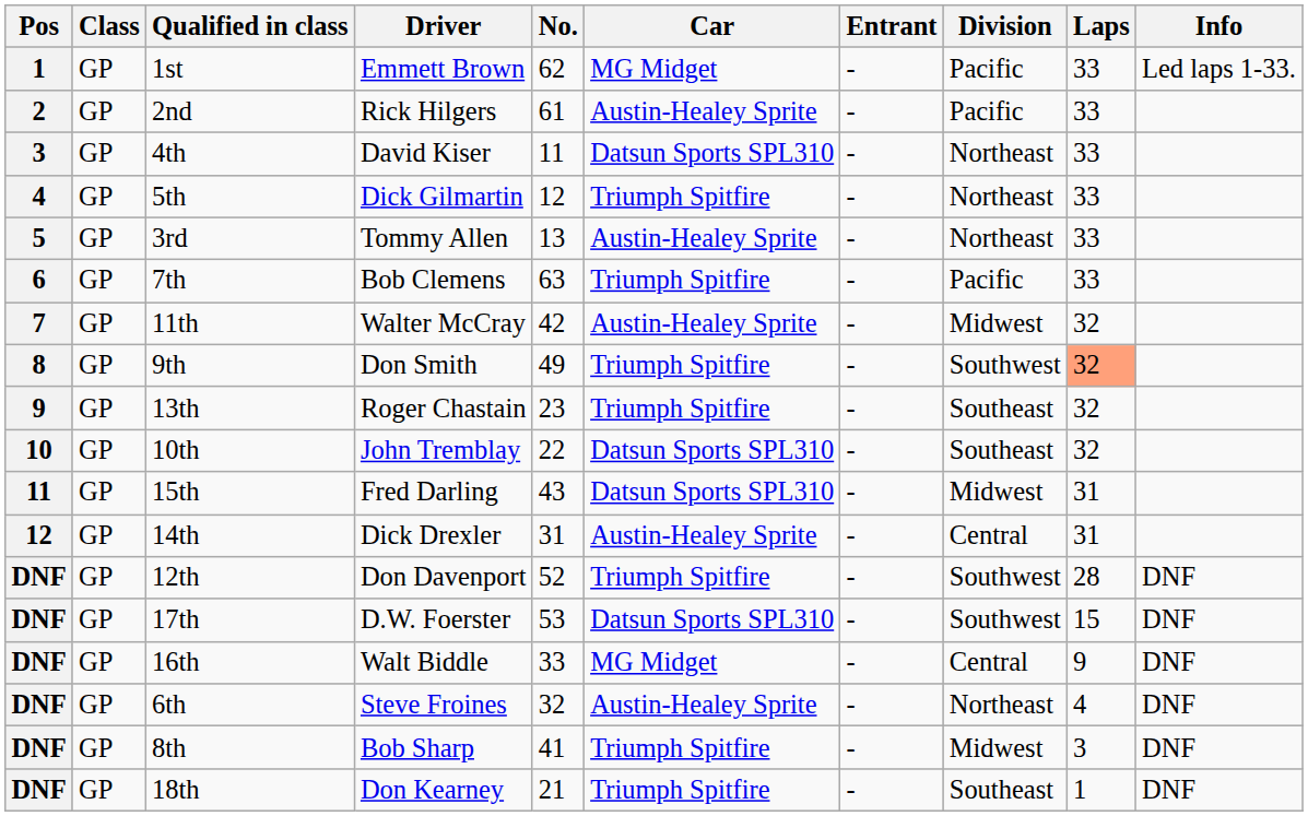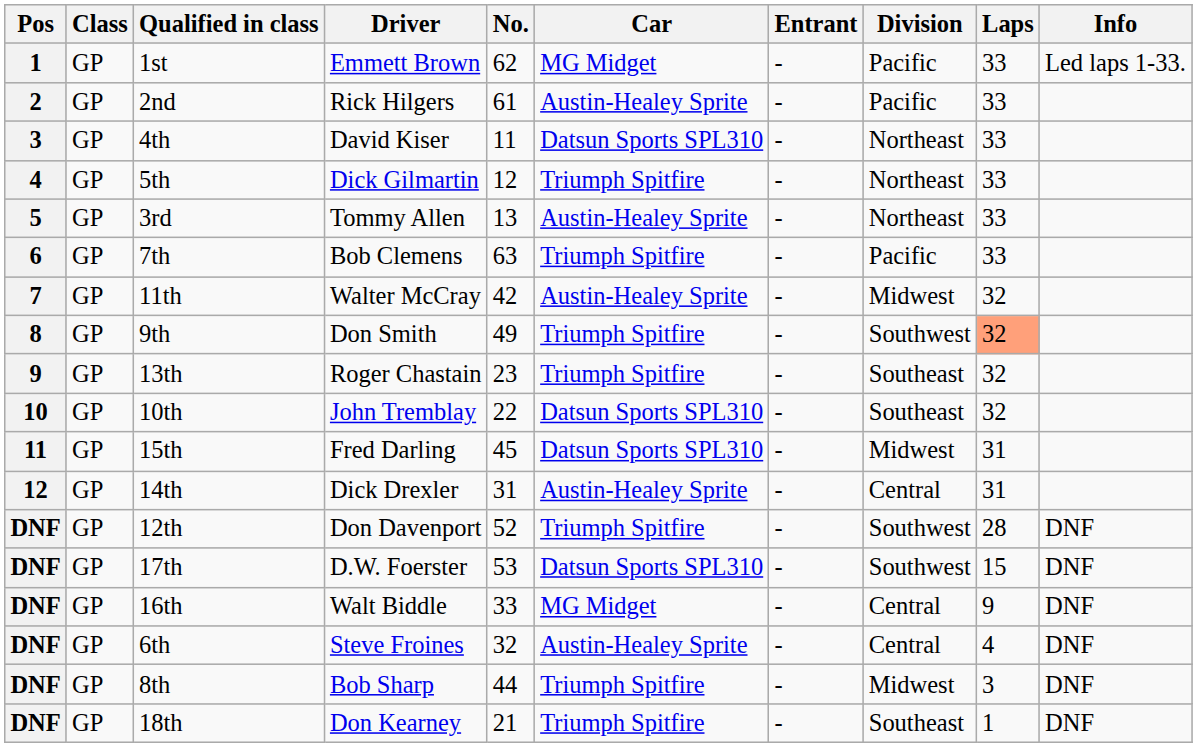15th | No.: 43 -> 45
6th | Division: Northeast -> Central
8th | No.: 41 -> 44
